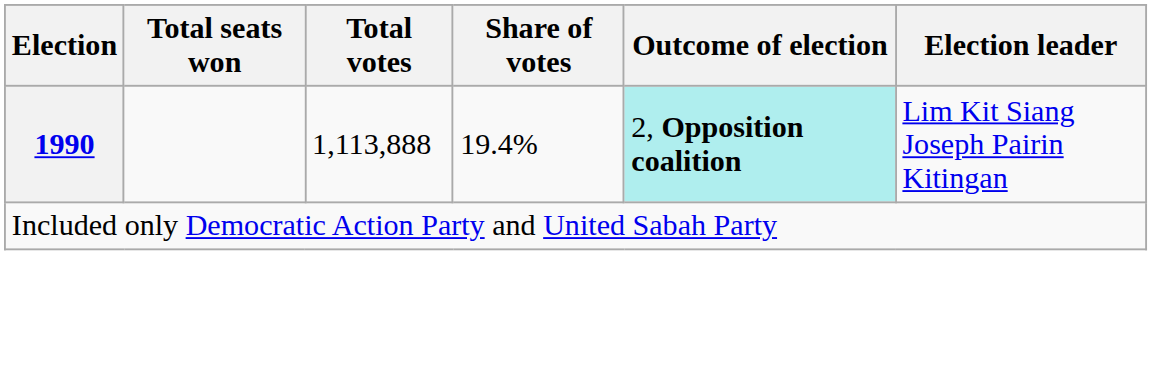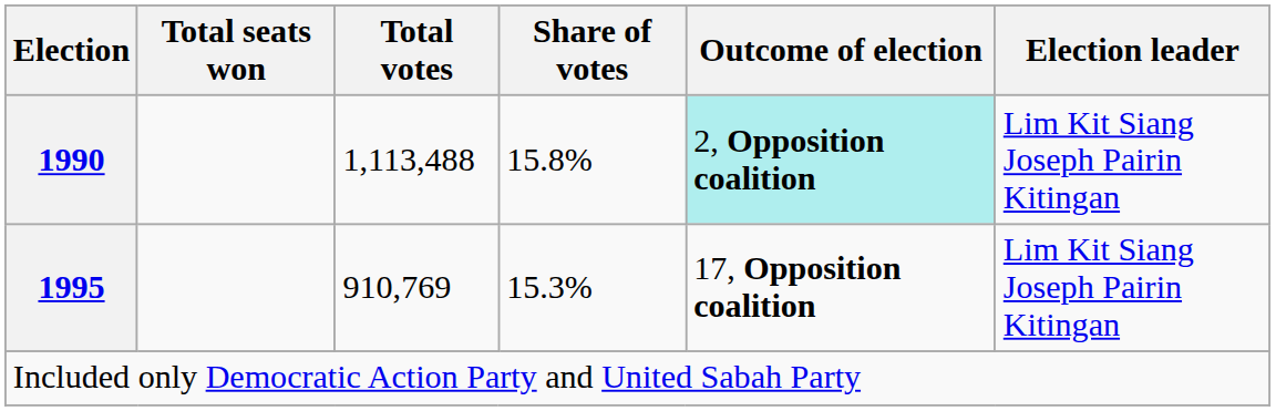1990 | Total votes: 1,113,888 -> 1,113,488
1990 | Share of votes: 19.4% -> 15.8%
+ row: 1995 | 910,769 | 15.3% | 17, Opposition coalition | Lim Kit Siang Joseph Pairin Kitingan
